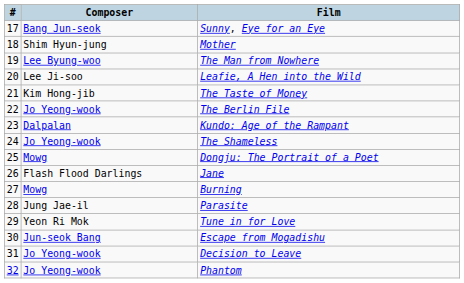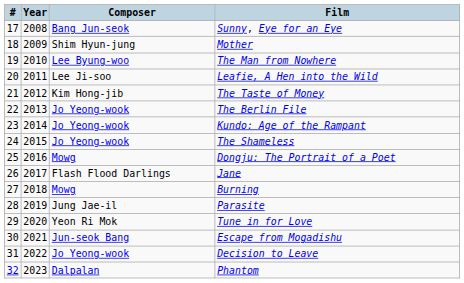+ column: Year | 2008 | 2009 | 2010 | 2011 | 2012 | 2013 | 2014 | 2015 | 2016 | 2017 | 2018 | 2019 | 2020 | 2021 | 2022 | 2023
Kundo: Age of the Rampant | Composer: Dalpalan -> Jo Yeong-wook
Phantom | Composer: Jo Yeong-wook -> Dalpalan
